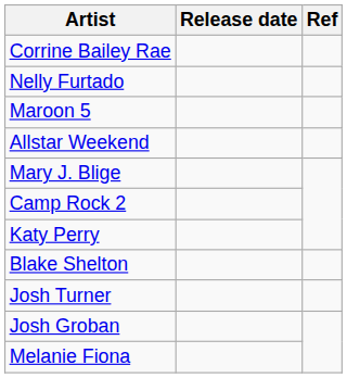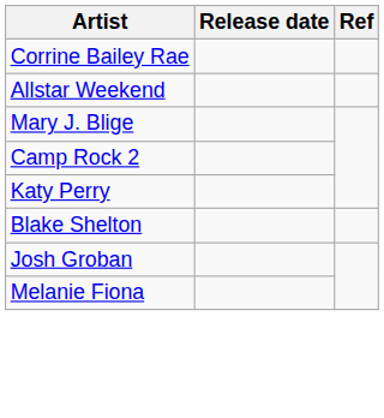- row: Nelly Furtado
- row: Maroon 5
- row: Josh Turner
